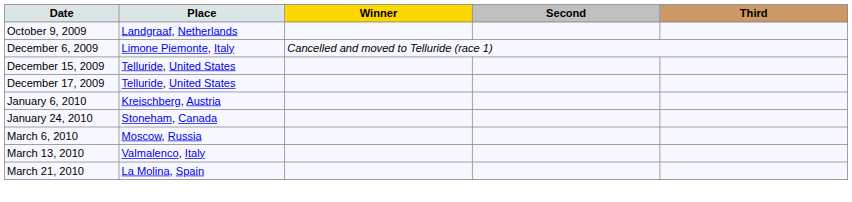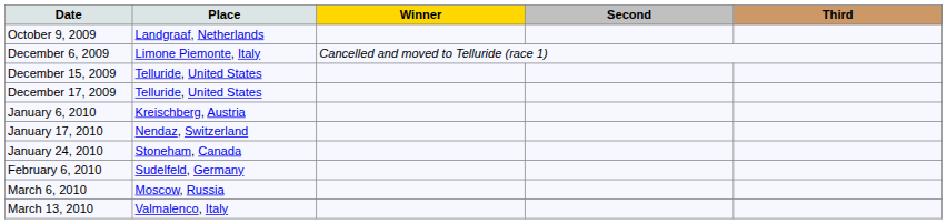+ row: January 17, 2010 | Nendaz, Switzerland
+ row: February 6, 2010 | Sudelfeld, Germany
- row: March 21, 2010 | La Molina, Spain
